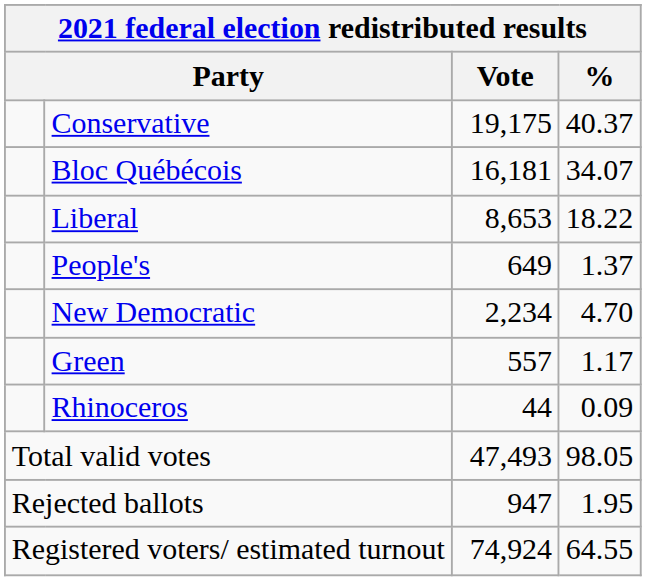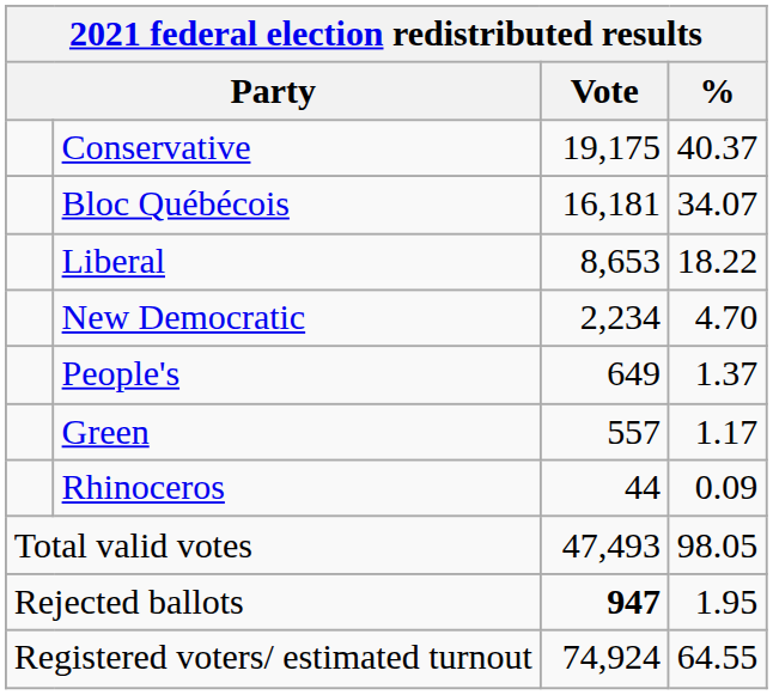rows swapped: New Democratic <-> People's
Rejected ballots | Vote: normal -> bold
